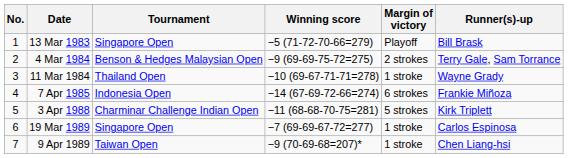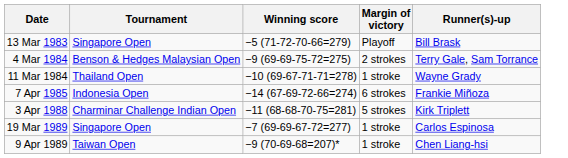- column: No. | 1 | 2 | 3 | 4 | 5 | 6 | 7
